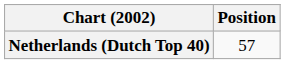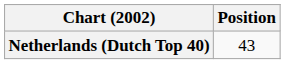Netherlands (Dutch Top 40) | Position: 57 -> 43
